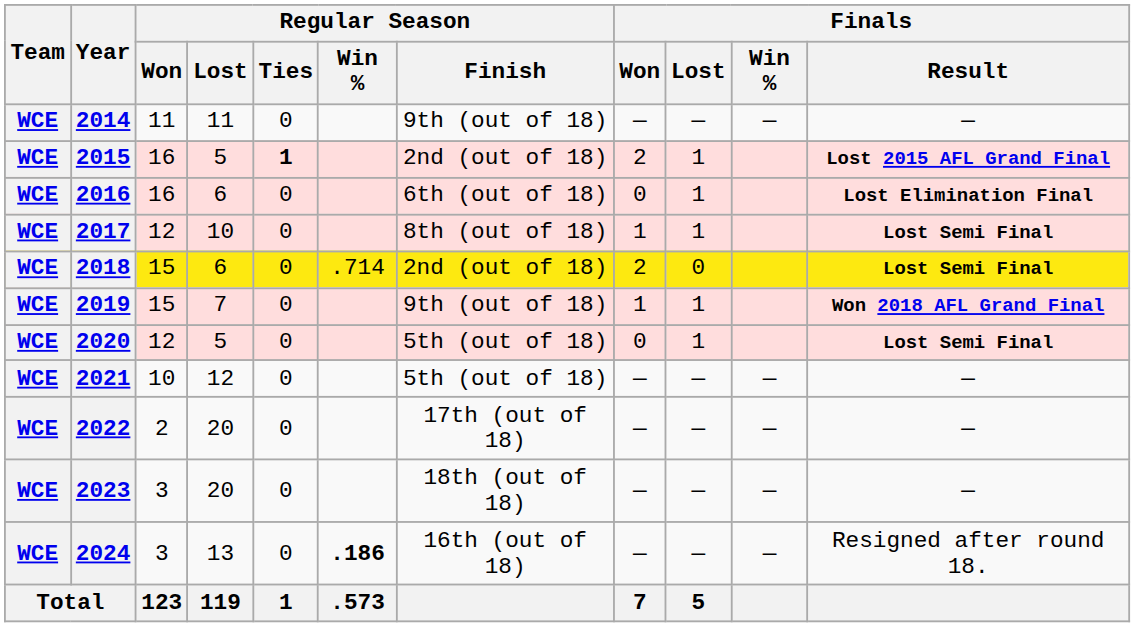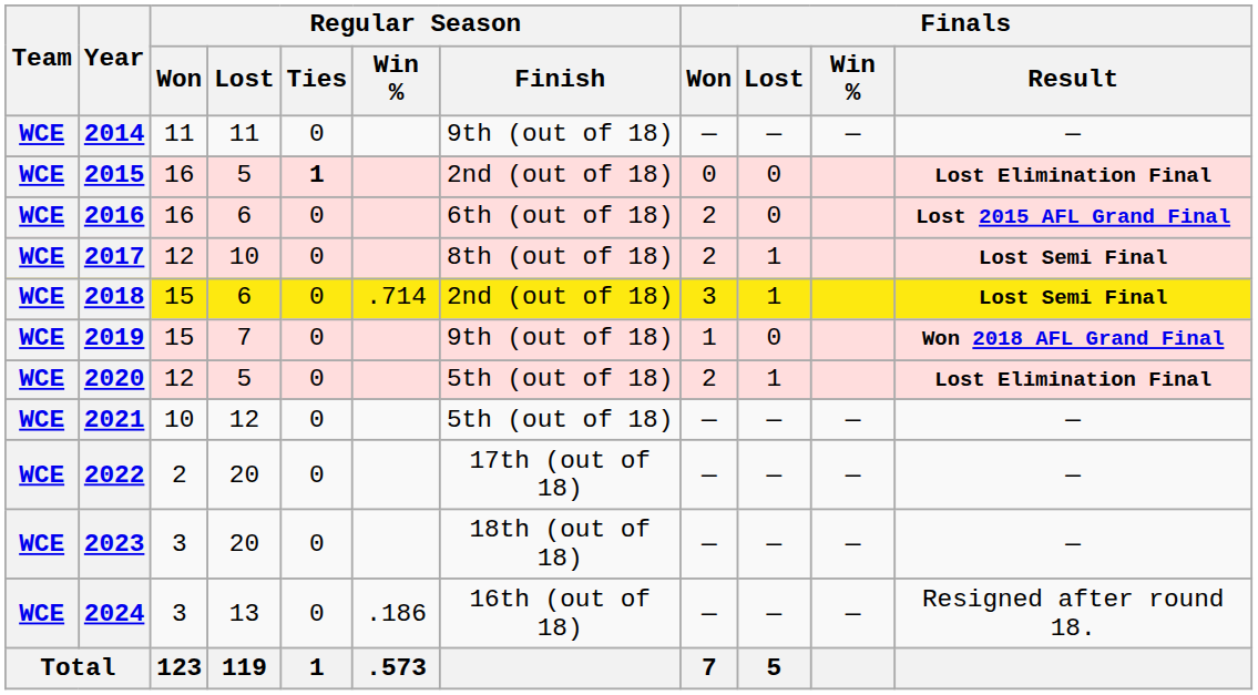2015 | Finals / Won: 2 -> 0
2015 | Finals / Lost: 1 -> 0
2015 | Finals / Result: Lost 2015 AFL Grand Final -> Lost Elimination Final
2016 | Finals / Won: 0 -> 2
2016 | Finals / Lost: 1 -> 0
2016 | Finals / Result: Lost Elimination Final -> Lost 2015 AFL Grand Final
2017 | Finals / Won: 1 -> 2
2018 | Finals / Won: 2 -> 3
2018 | Finals / Lost: 0 -> 1
2019 | Finals / Lost: 1 -> 0
2020 | Finals / Won: 0 -> 2
2020 | Finals / Result: Lost Semi Final -> Lost Elimination Final
2024 | Regular Season / Win %: bold -> normal
